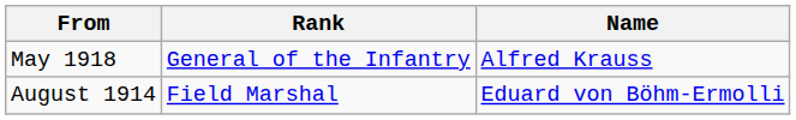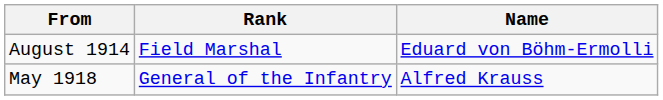rows swapped: August 1914 <-> May 1918
